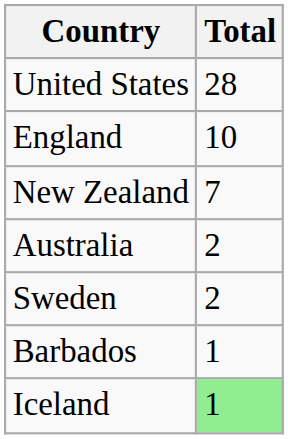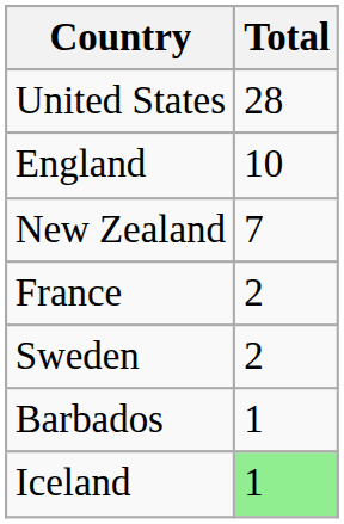- row: Australia | 2
+ row: France | 2
